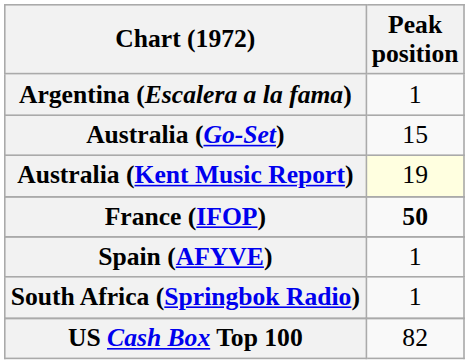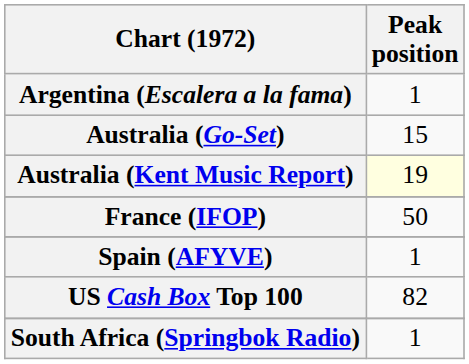France (IFOP) | Peak position: bold -> normal
rows swapped: South Africa (Springbok Radio) <-> US Cash Box Top 100
